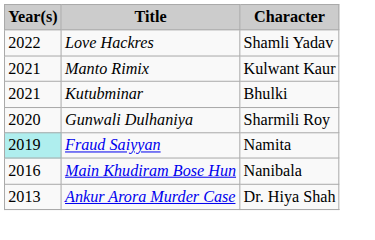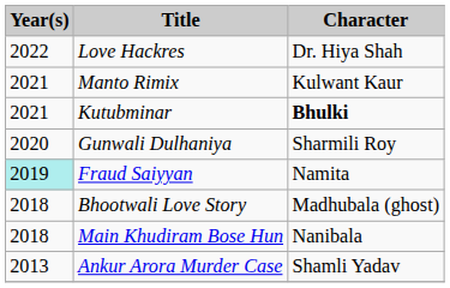Love Hackres | Character: Shamli Yadav -> Dr. Hiya Shah
Kutubminar | Character: normal -> bold
+ row: 2018 | Bhootwali Love Story | Madhubala (ghost)
Main Khudiram Bose Hun | Year(s): 2016 -> 2018
Ankur Arora Murder Case | Character: Dr. Hiya Shah -> Shamli Yadav
